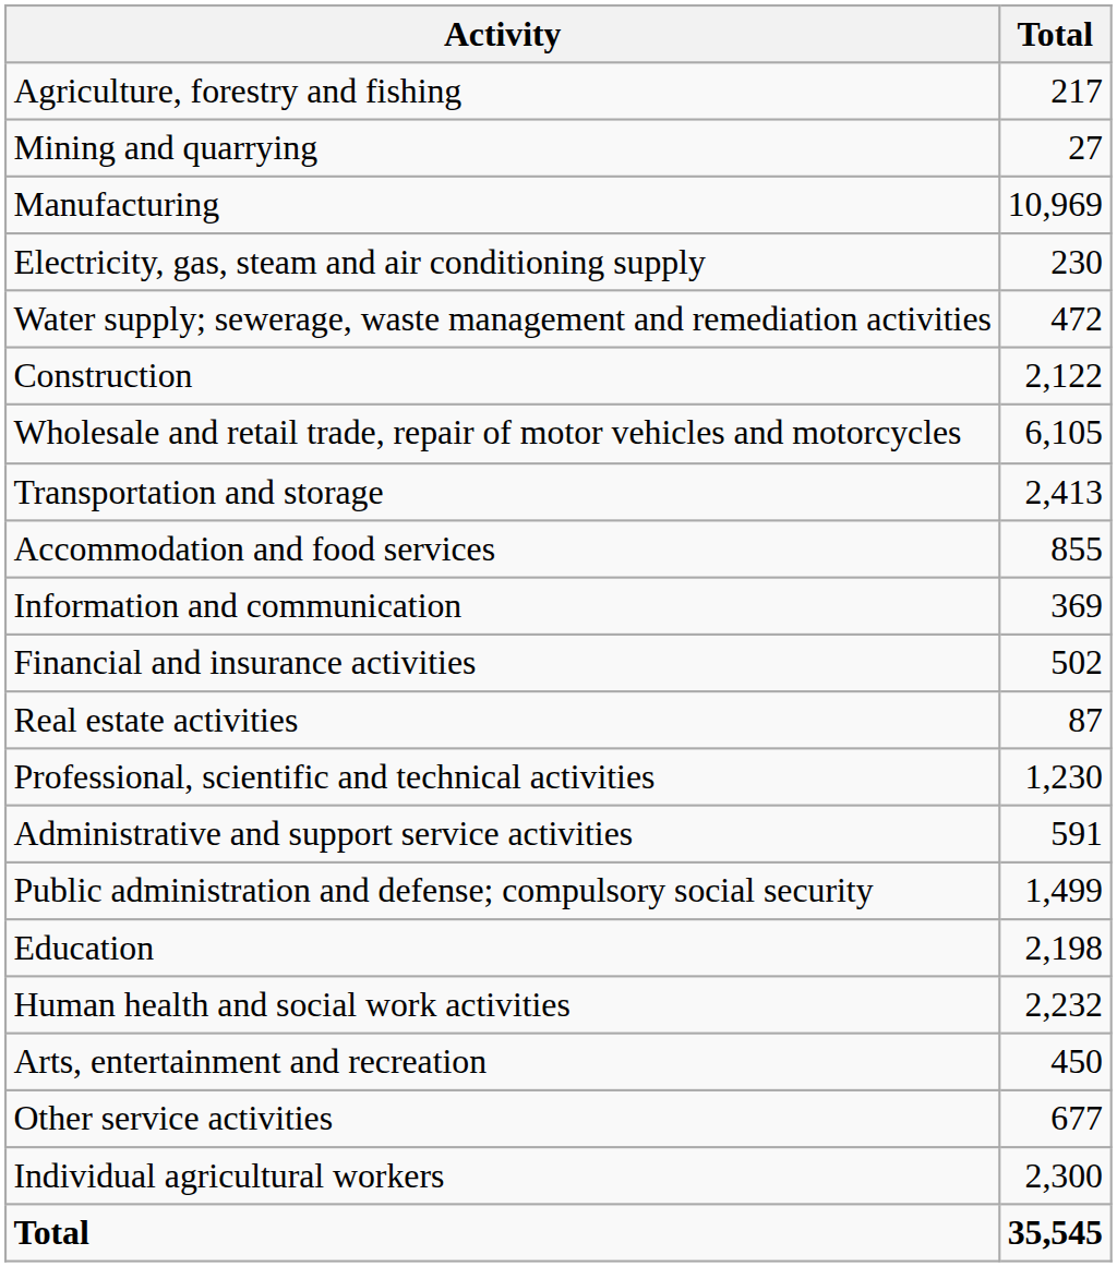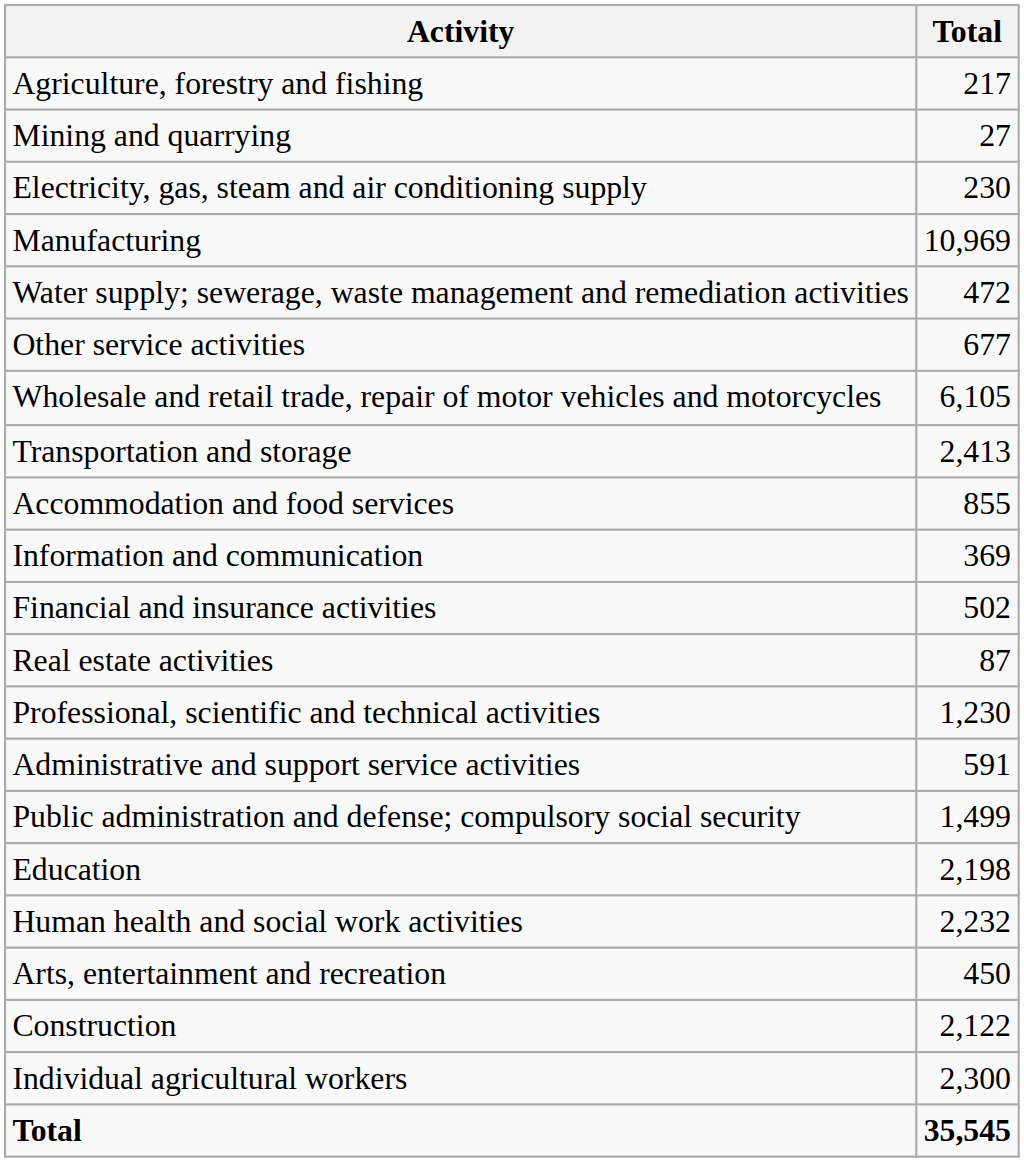rows swapped: Manufacturing <-> Electricity, gas, steam and air conditioning supply
rows swapped: Construction <-> Other service activities
